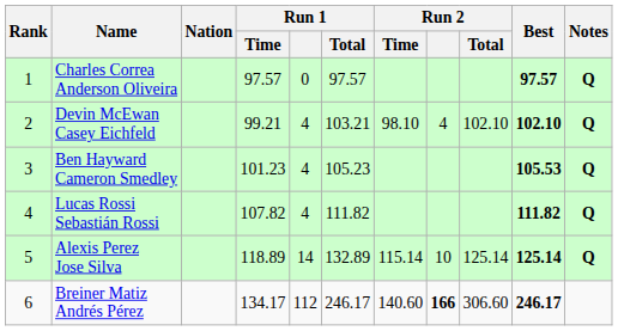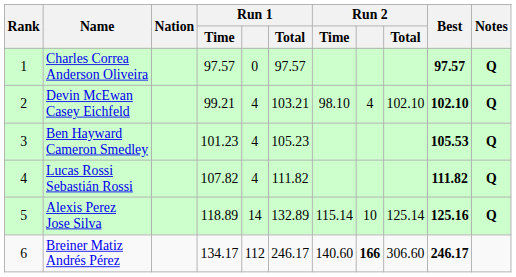Alexis Perez Jose Silva | Best: 125.14 -> 125.16
